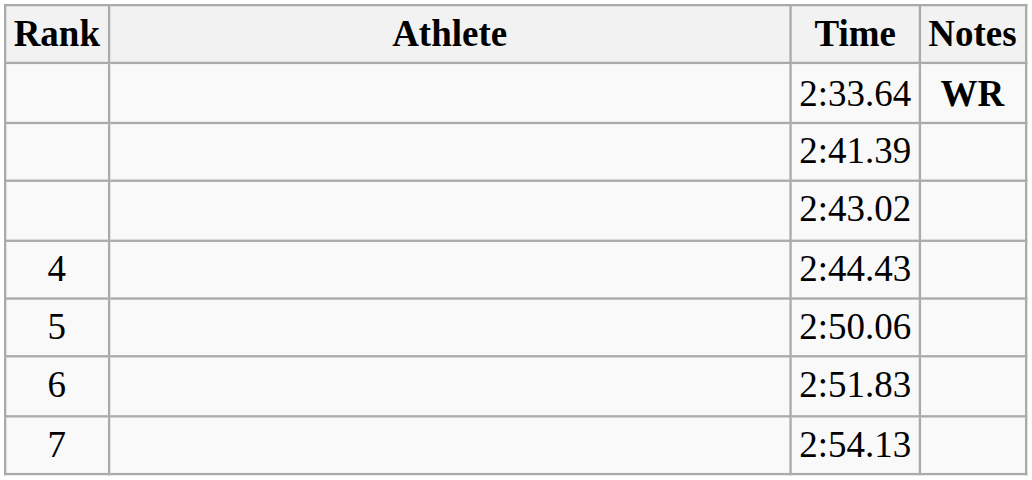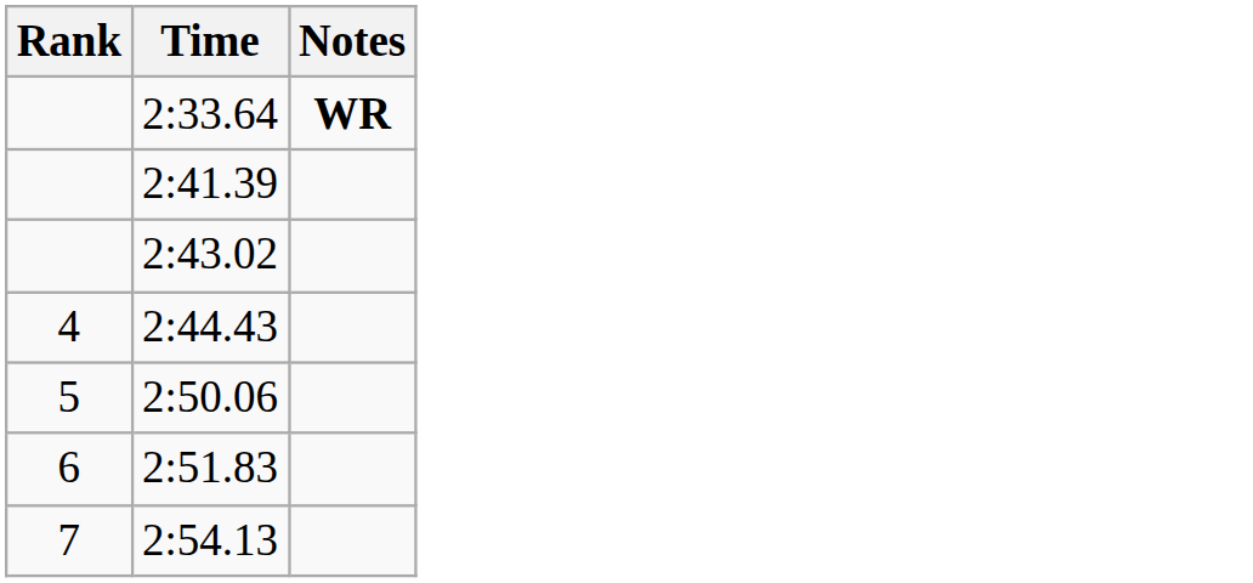- column: Athlete
